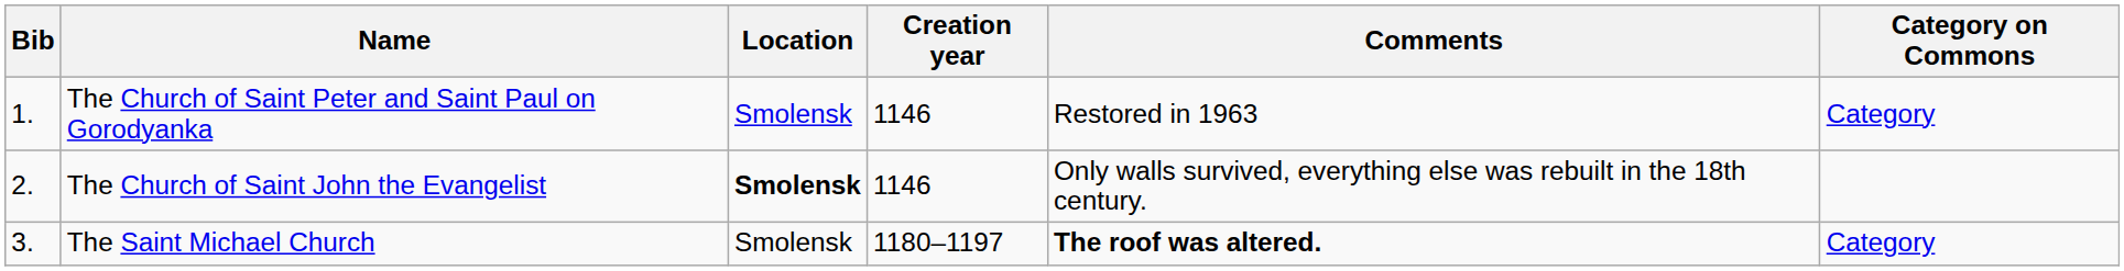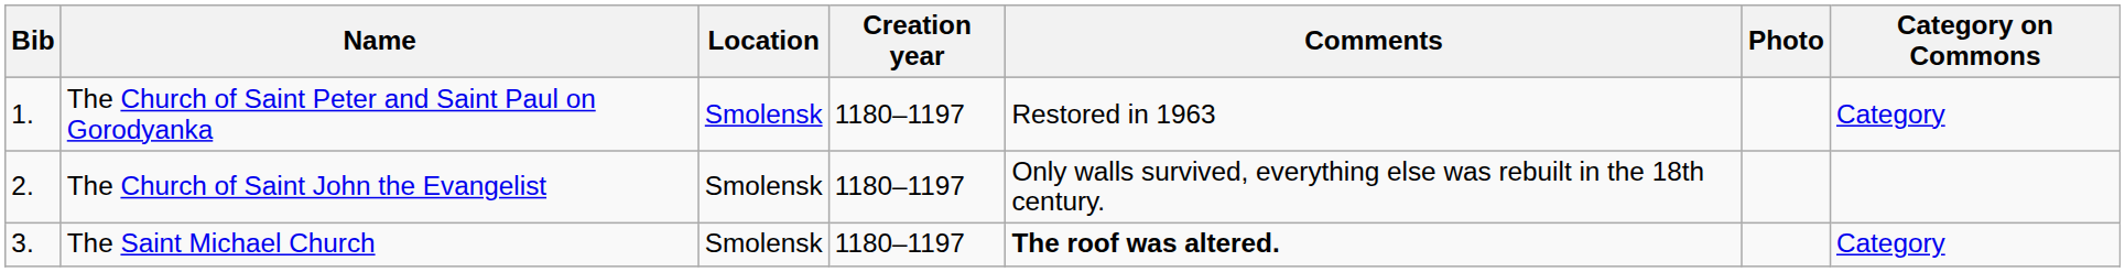+ column: Photo
The Church of Saint Peter and Saint Paul on Gorodyanka | Creation year: 1146 -> 1180–1197
The Church of Saint John the Evangelist | Location: bold -> normal
The Church of Saint John the Evangelist | Creation year: 1146 -> 1180–1197
